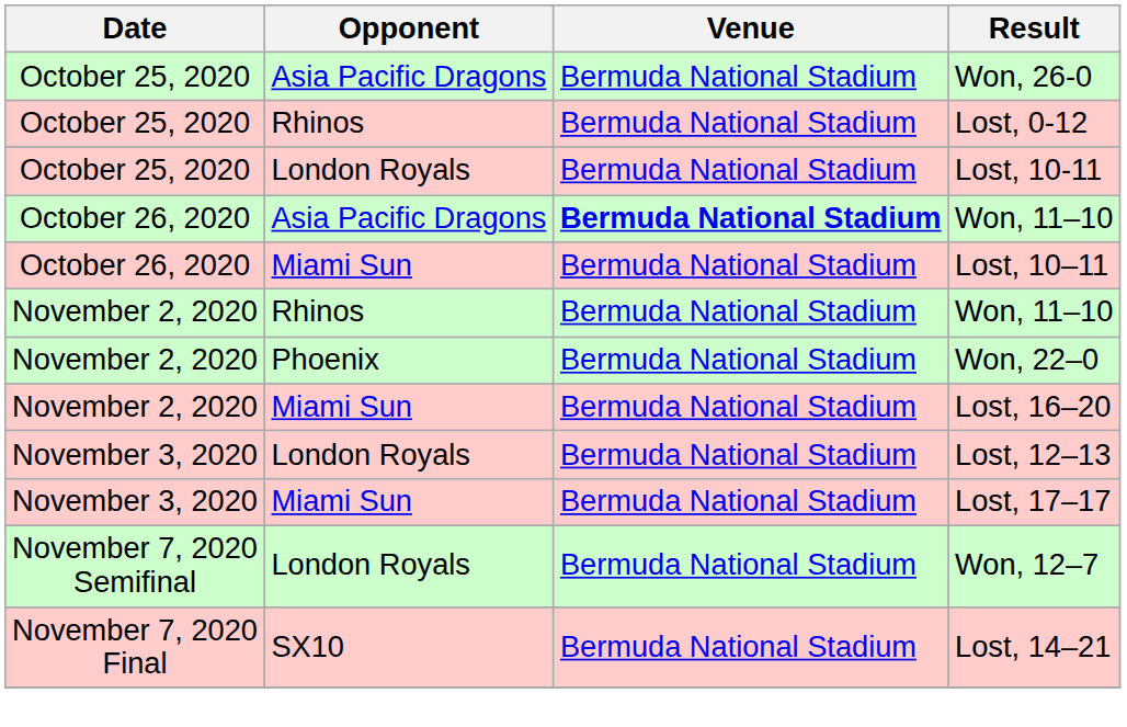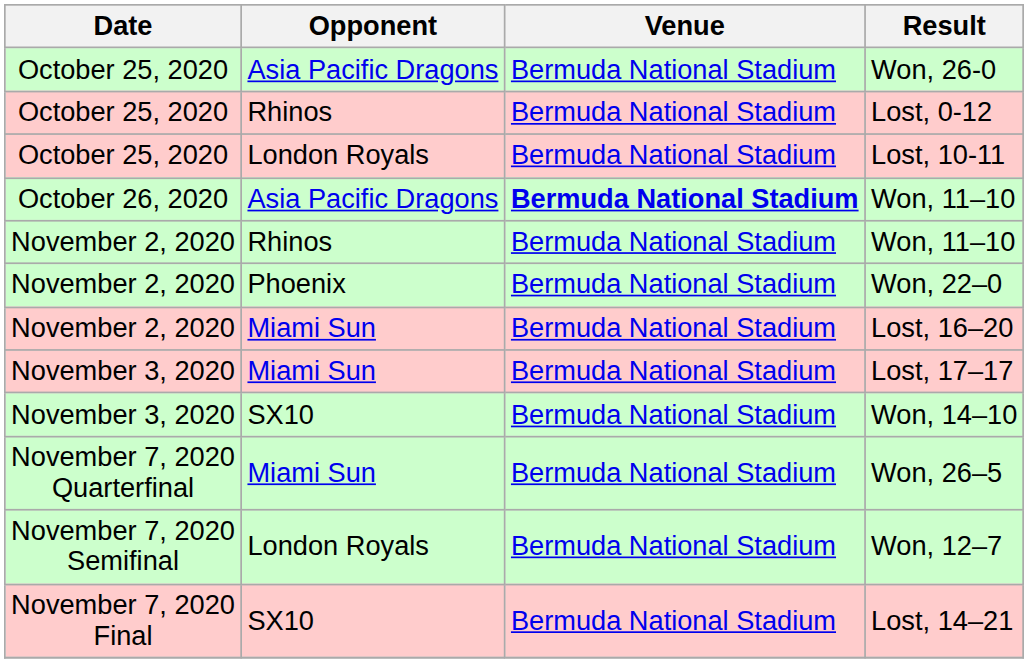- row: October 26, 2020 | Miami Sun | Bermuda National Stadium | Lost, 10–11
- row: November 3, 2020 | London Royals | Bermuda National Stadium | Lost, 12–13
+ row: November 3, 2020 | SX10 | Bermuda National Stadium | Won, 14–10
+ row: November 7, 2020 Quarterfinal | Miami Sun | Bermuda National Stadium | Won, 26–5
